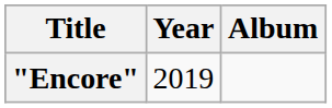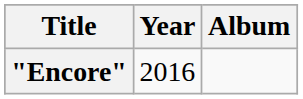"Encore" | Year: 2019 -> 2016
